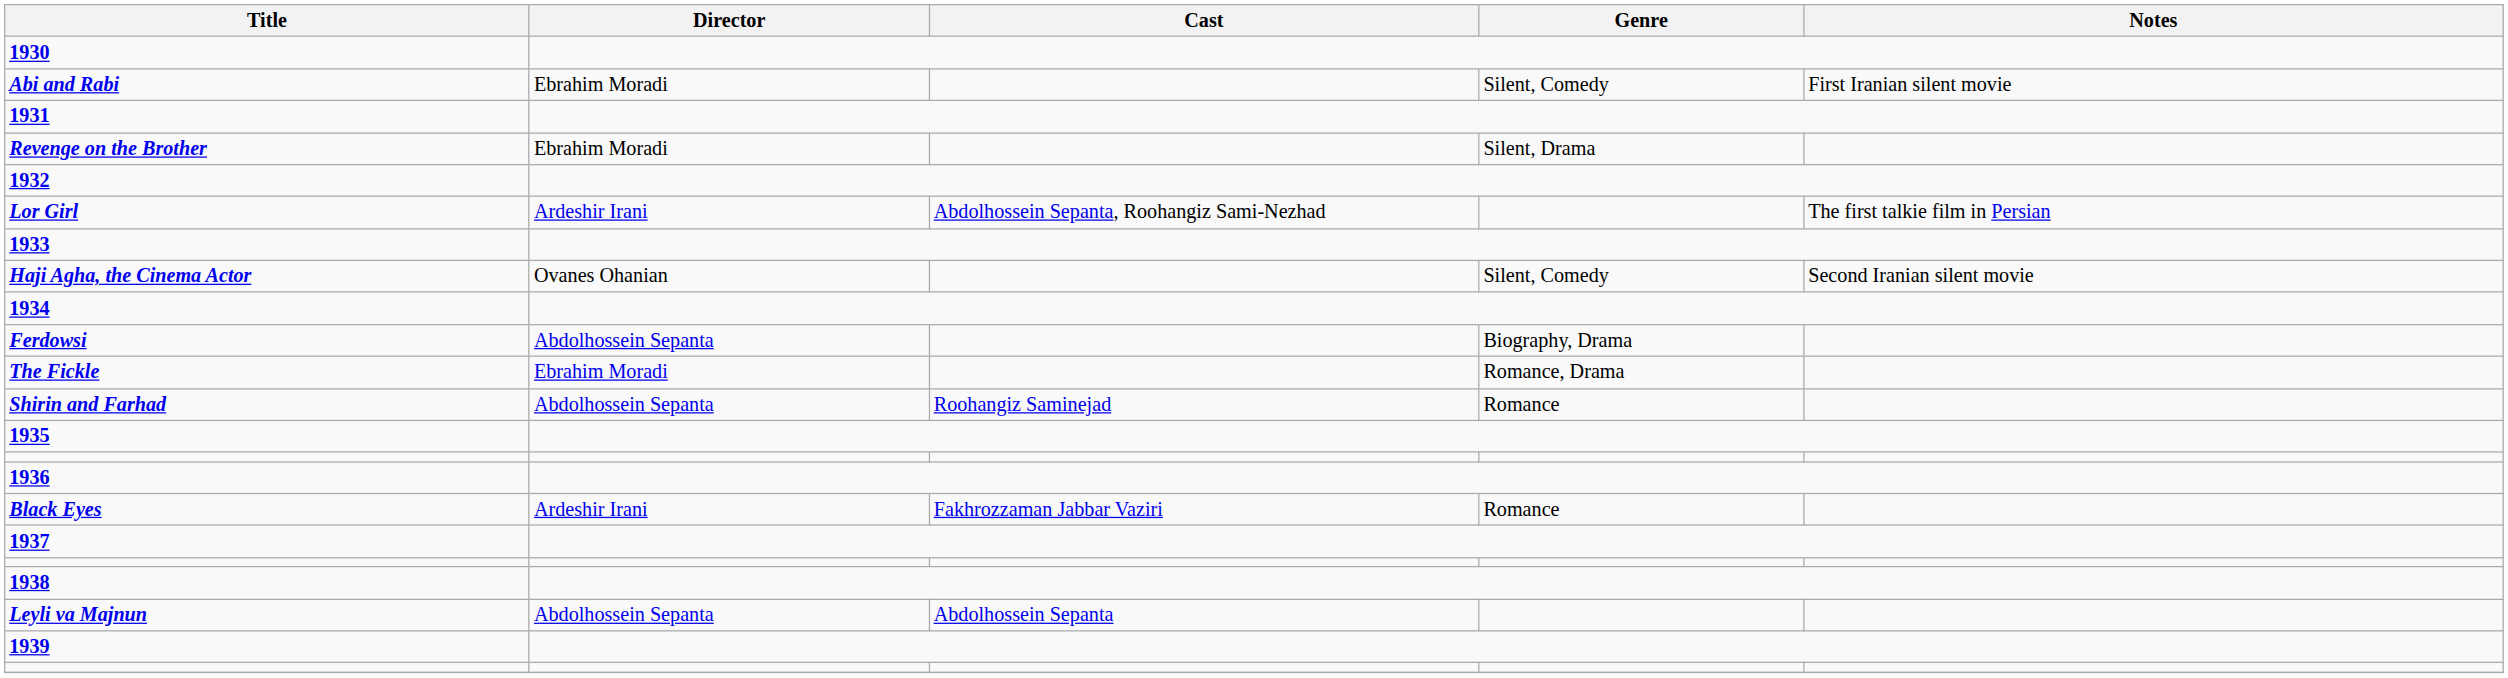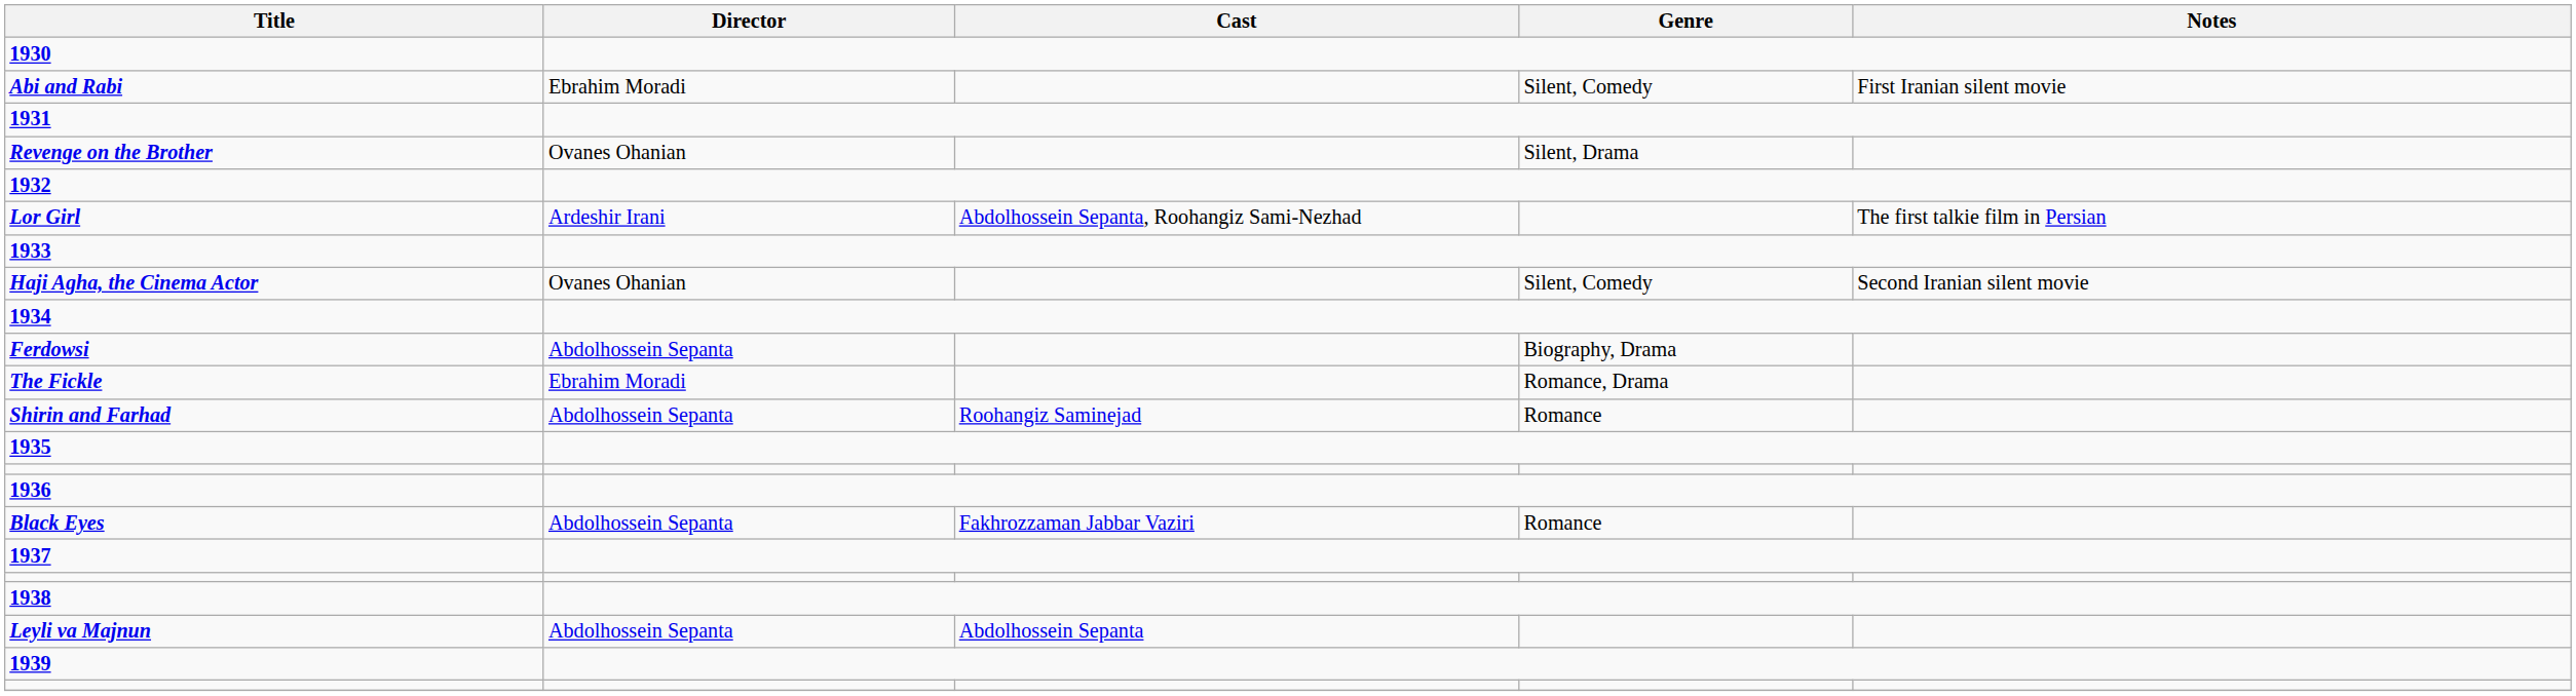Revenge on the Brother | Director: Ebrahim Moradi -> Ovanes Ohanian
Black Eyes | Director: Ardeshir Irani -> Abdolhossein Sepanta
